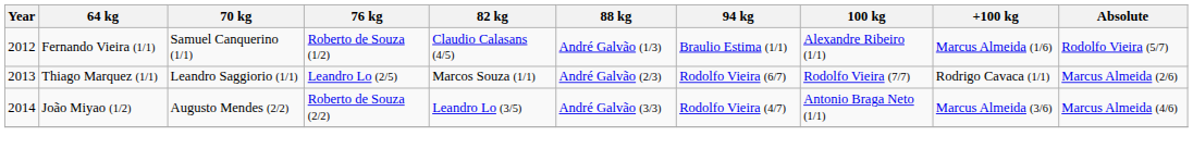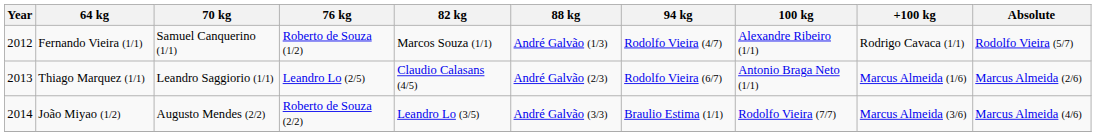Fernando Vieira (1/1) | 82 kg: Claudio Calasans (4/5) -> Marcos Souza (1/1)
Fernando Vieira (1/1) | 94 kg: Braulio Estima (1/1) -> Rodolfo Vieira (4/7)
Fernando Vieira (1/1) | +100 kg: Marcus Almeida (1/6) -> Rodrigo Cavaca (1/1)
Thiago Marquez (1/1) | 82 kg: Marcos Souza (1/1) -> Claudio Calasans (4/5)
Thiago Marquez (1/1) | 100 kg: Rodolfo Vieira (7/7) -> Antonio Braga Neto (1/1)
Thiago Marquez (1/1) | +100 kg: Rodrigo Cavaca (1/1) -> Marcus Almeida (1/6)
João Miyao (1/2) | 94 kg: Rodolfo Vieira (4/7) -> Braulio Estima (1/1)
João Miyao (1/2) | 100 kg: Antonio Braga Neto (1/1) -> Rodolfo Vieira (7/7)
